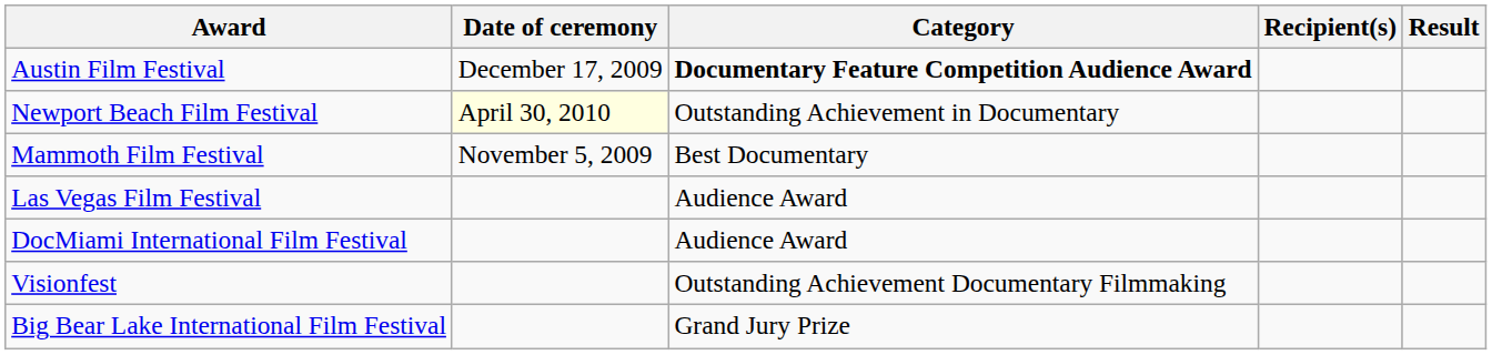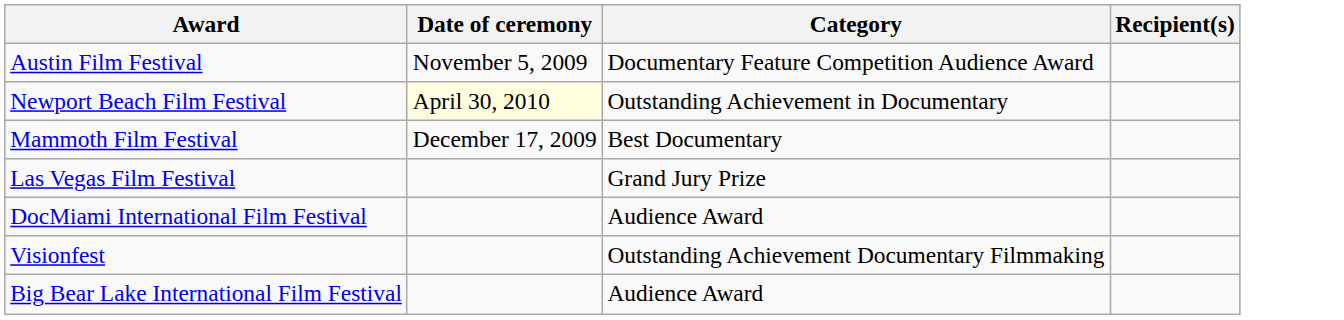- column: Result
Austin Film Festival | Date of ceremony: December 17, 2009 -> November 5, 2009
Austin Film Festival | Category: bold -> normal
Mammoth Film Festival | Date of ceremony: November 5, 2009 -> December 17, 2009
Las Vegas Film Festival | Category: Audience Award -> Grand Jury Prize
Big Bear Lake International Film Festival | Category: Grand Jury Prize -> Audience Award
